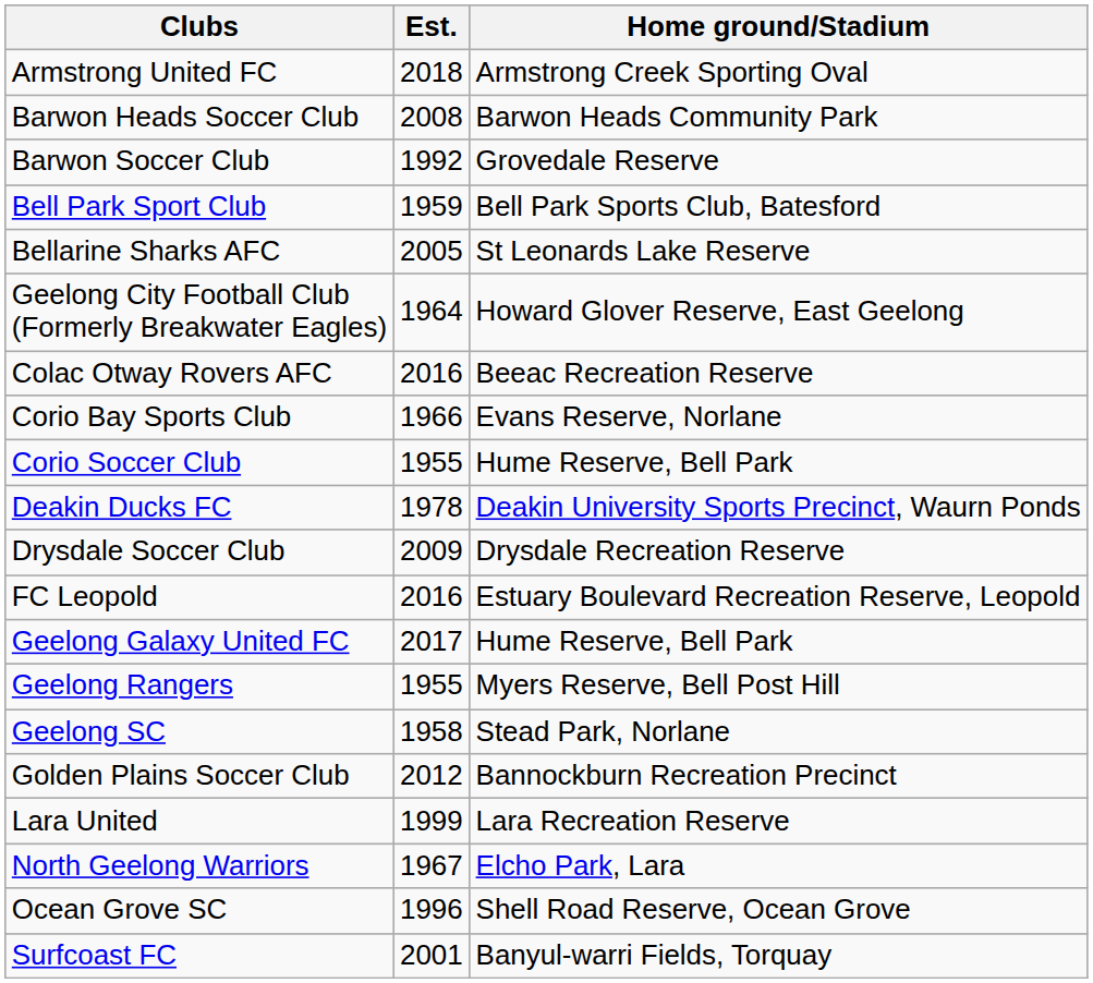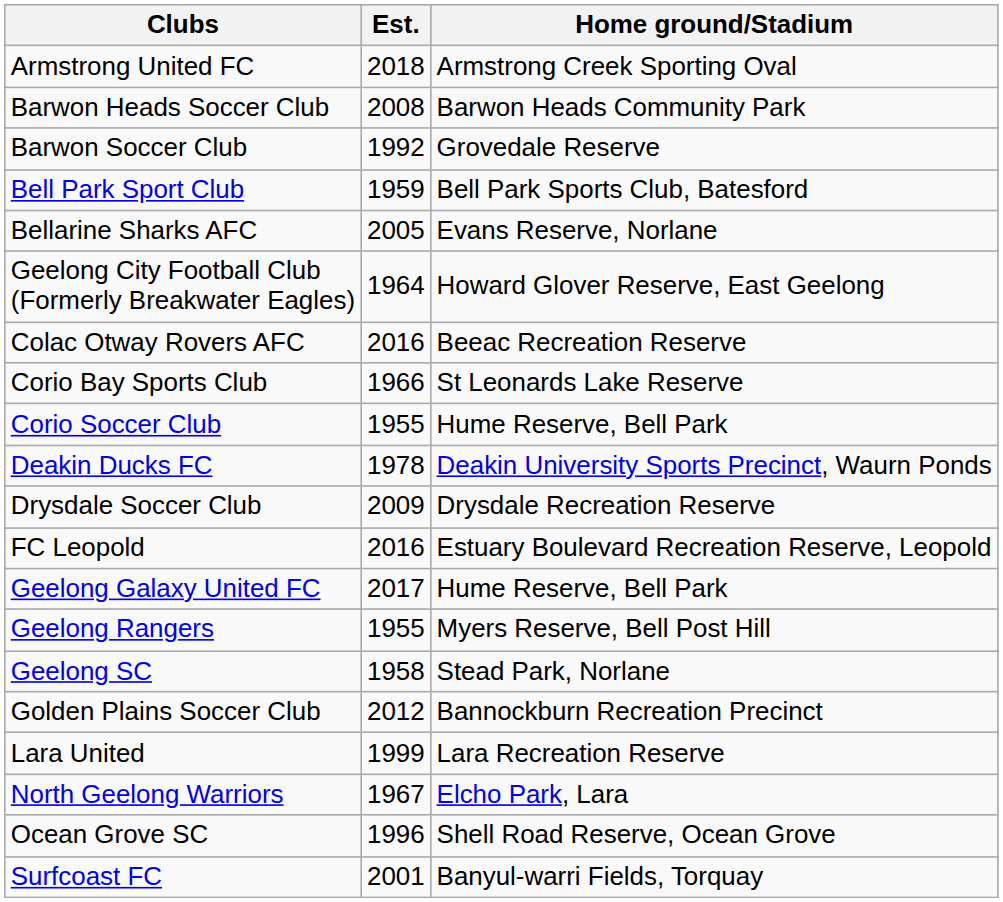Bellarine Sharks AFC | Home ground/Stadium: St Leonards Lake Reserve -> Evans Reserve, Norlane
Corio Bay Sports Club | Home ground/Stadium: Evans Reserve, Norlane -> St Leonards Lake Reserve
